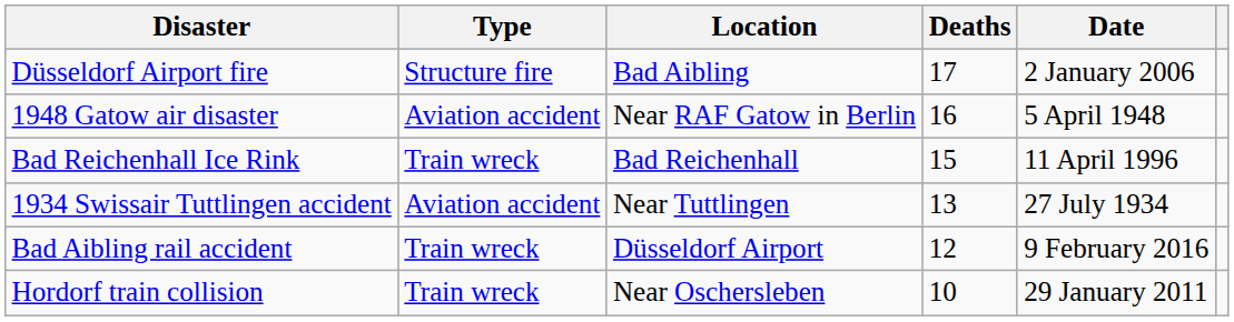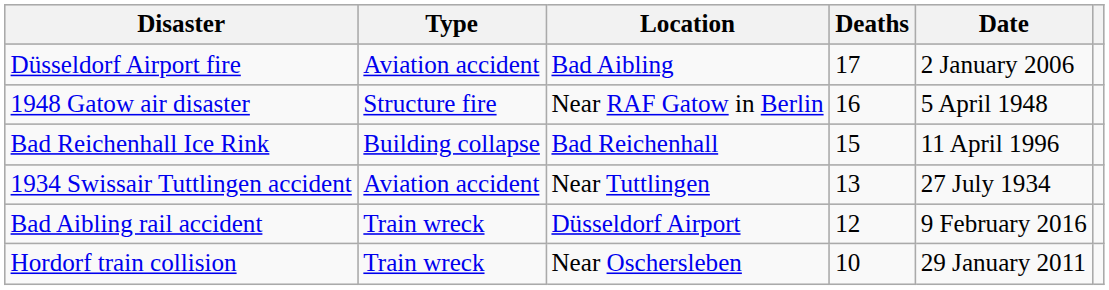Düsseldorf Airport fire | Type: Structure fire -> Aviation accident
1948 Gatow air disaster | Type: Aviation accident -> Structure fire
Bad Reichenhall Ice Rink | Type: Train wreck -> Building collapse
